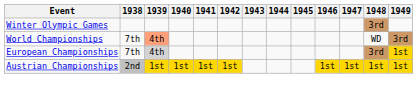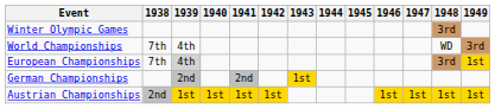World Championships | 1939: lightsalmon background -> no background
+ row: German Championships | 2nd | 2nd | 1st
